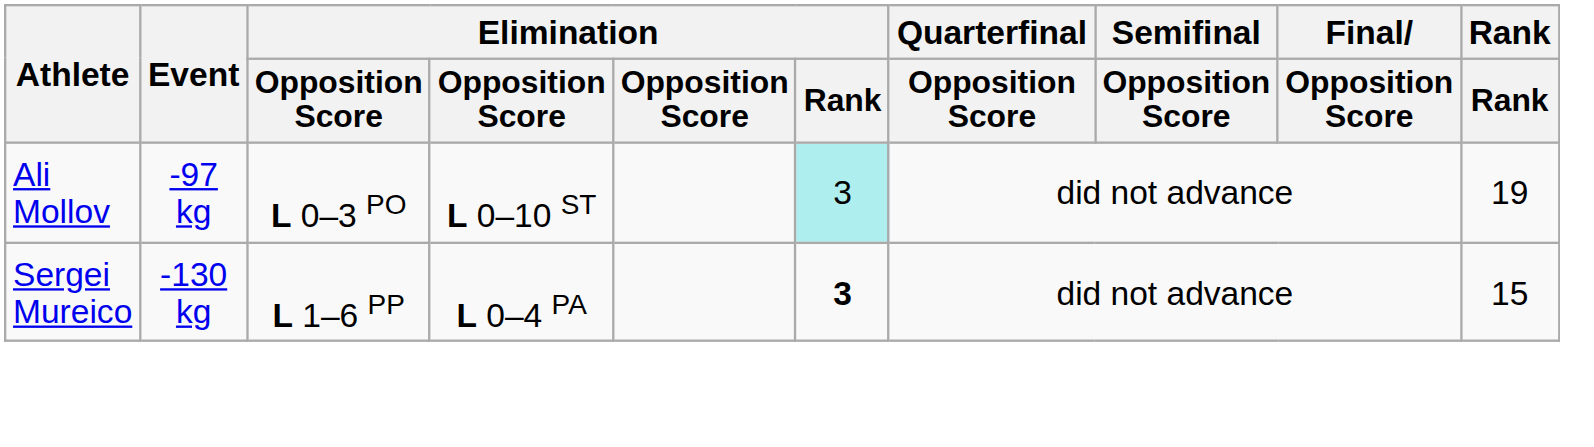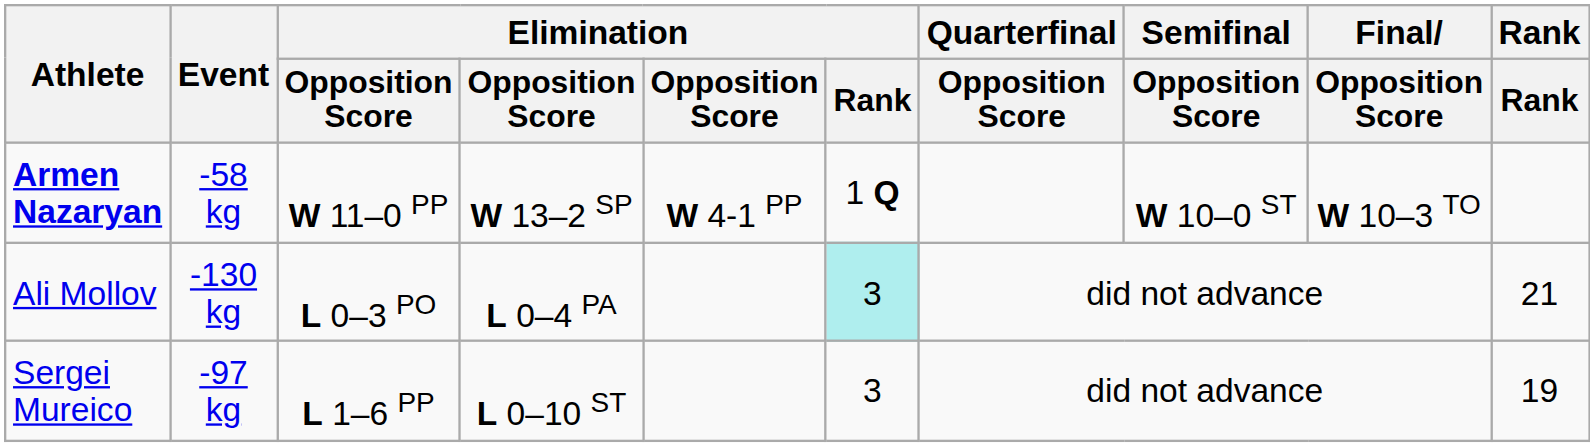+ row: Armen Nazaryan | -58 kg | W 11–0 PP | W 13–2 SP | W 4-1 PP | 1 Q | W 10–0 ST | W 10–3 TO
Ali Mollov | Event: -97 kg -> -130 kg
Ali Mollov | column 4: L 0–10 ST -> L 0–4 PA
Ali Mollov | Rank: 19 -> 21
Sergei Mureico | Event: -130 kg -> -97 kg
Sergei Mureico | column 4: L 0–4 PA -> L 0–10 ST
Sergei Mureico | Elimination / Rank: bold -> normal
Sergei Mureico | Rank: 15 -> 19
